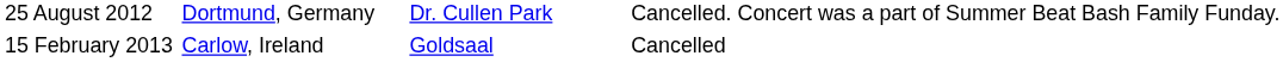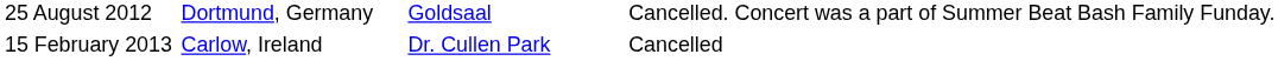25 August 2012 | column 3: Dr. Cullen Park -> Goldsaal
15 February 2013 | column 3: Goldsaal -> Dr. Cullen Park
